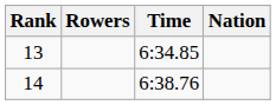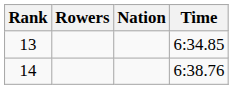columns swapped: Nation <-> Time
